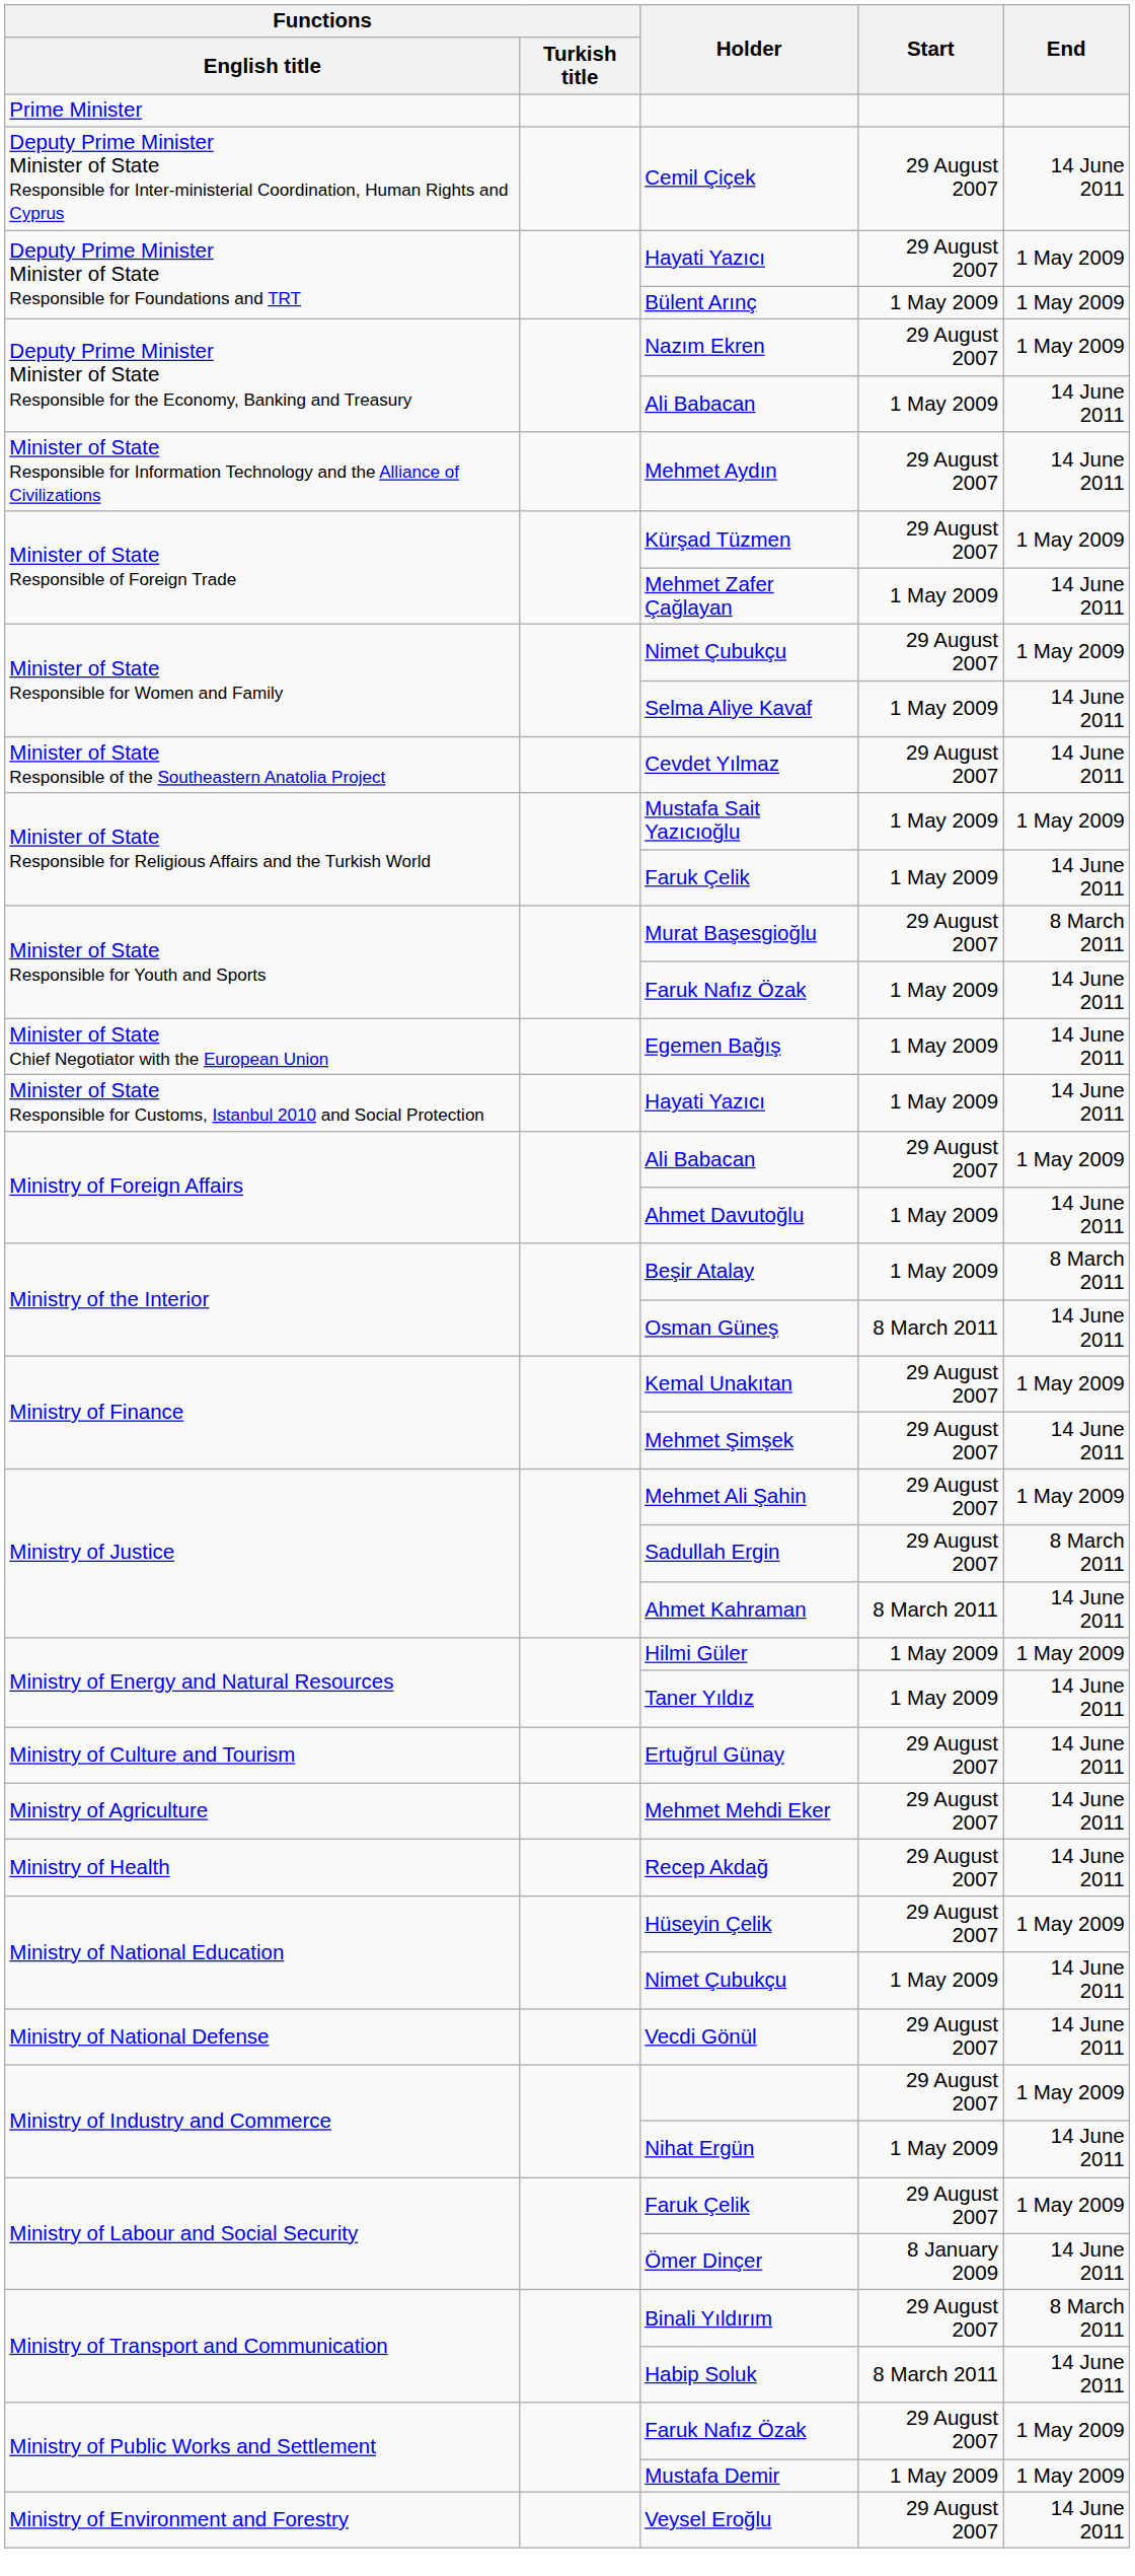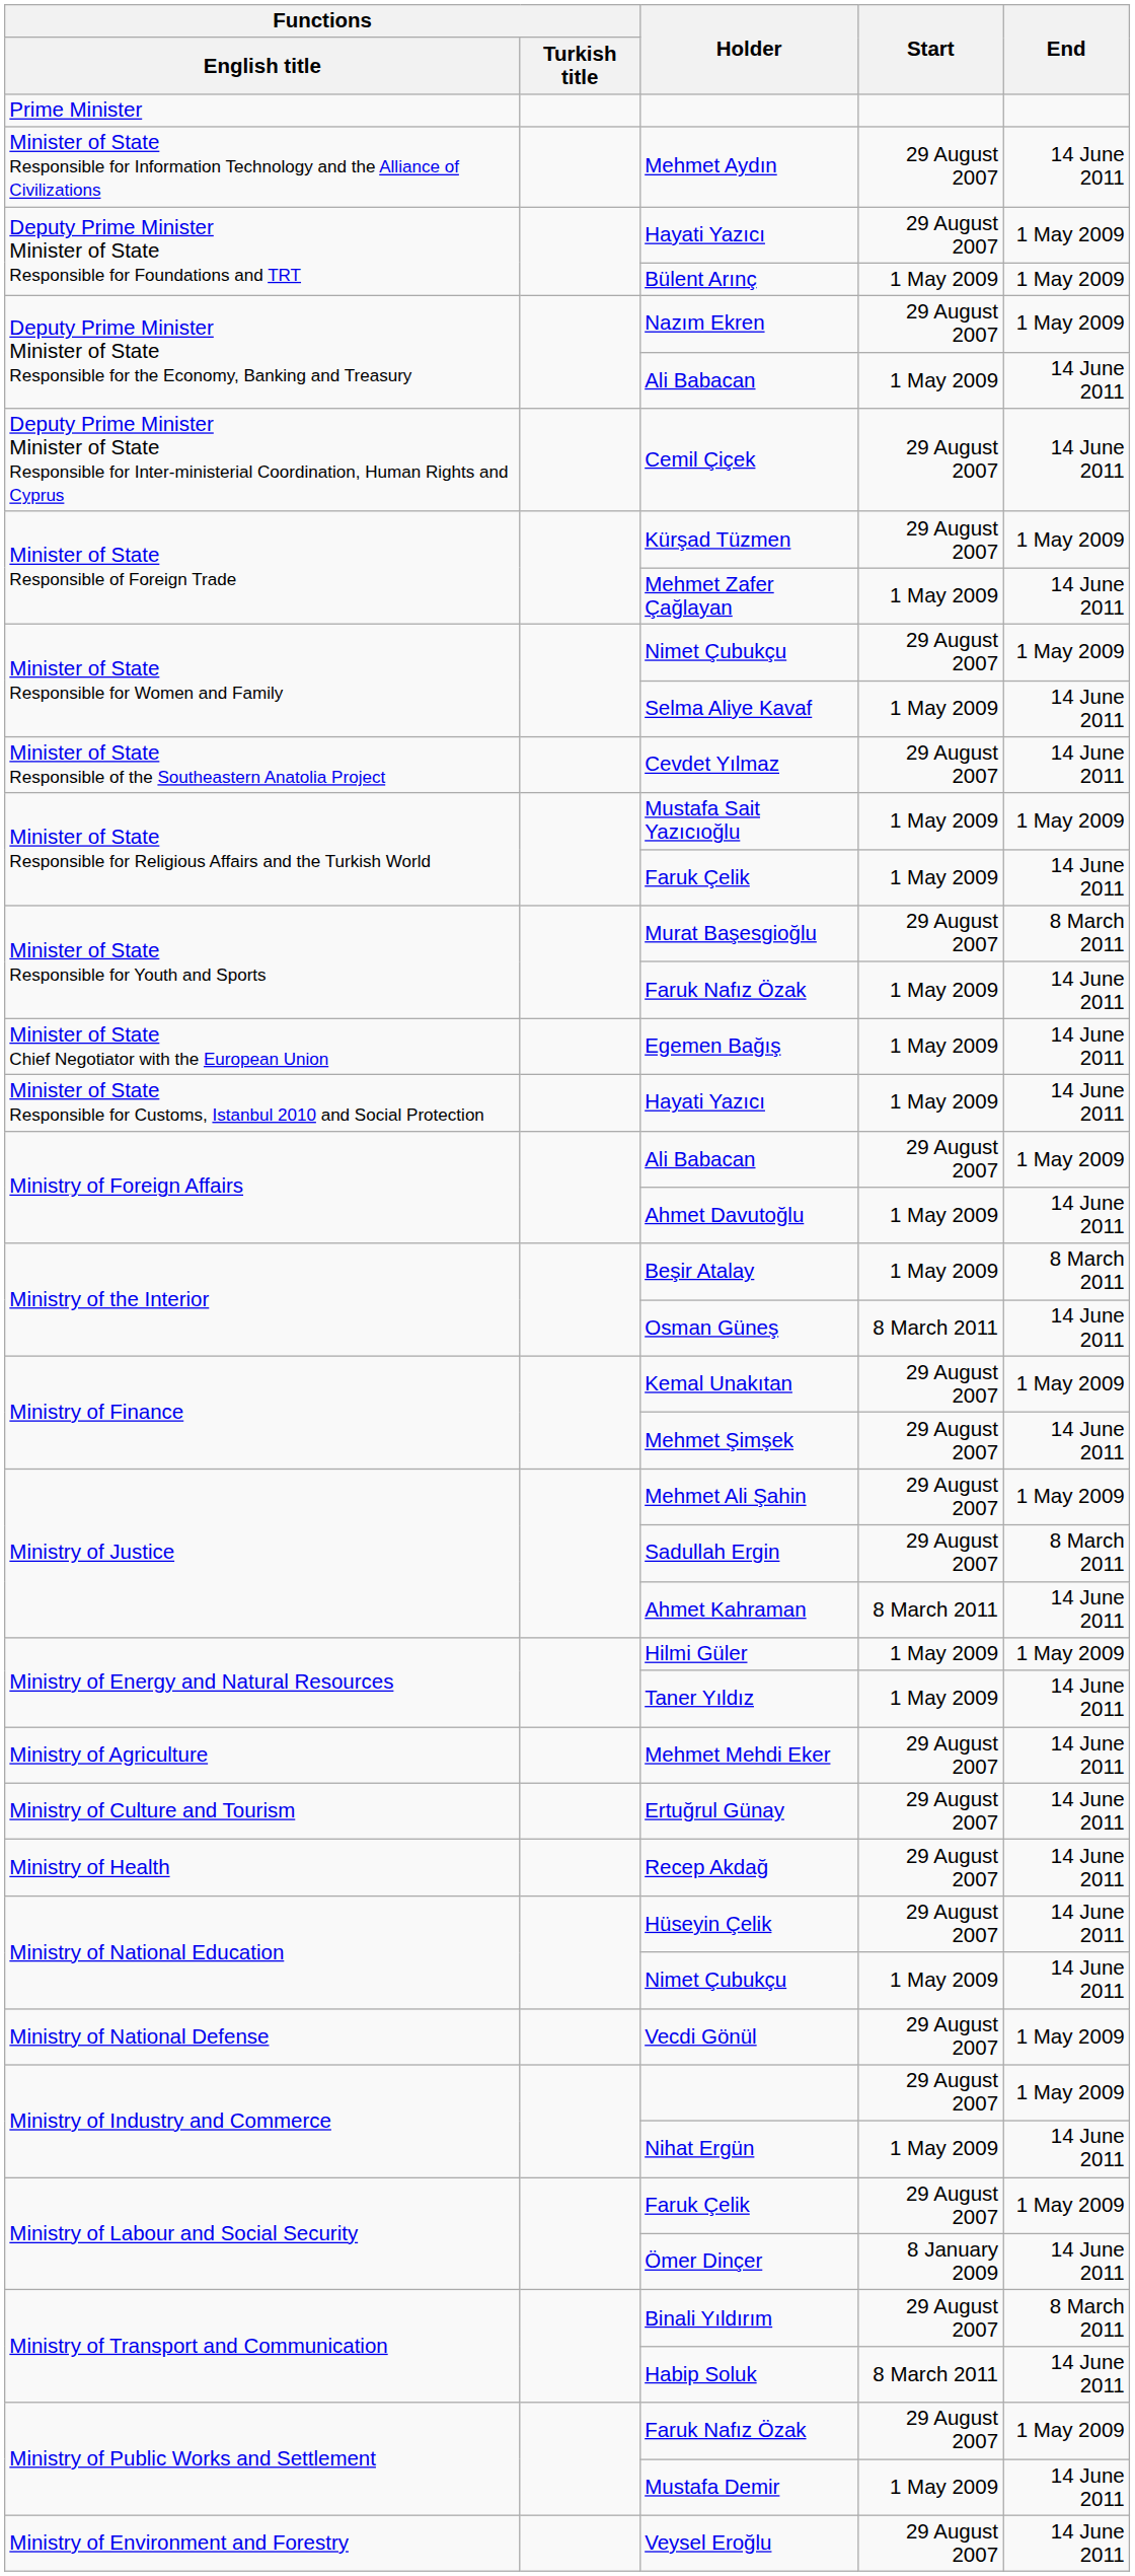rows swapped: Cemil Çiçek <-> Mehmet Aydın
rows swapped: Mehmet Mehdi Eker <-> Ertuğrul Günay
Hüseyin Çelik | End: 1 May 2009 -> 14 June 2011
Vecdi Gönül | End: 14 June 2011 -> 1 May 2009
Mustafa Demir | End: 1 May 2009 -> 14 June 2011
